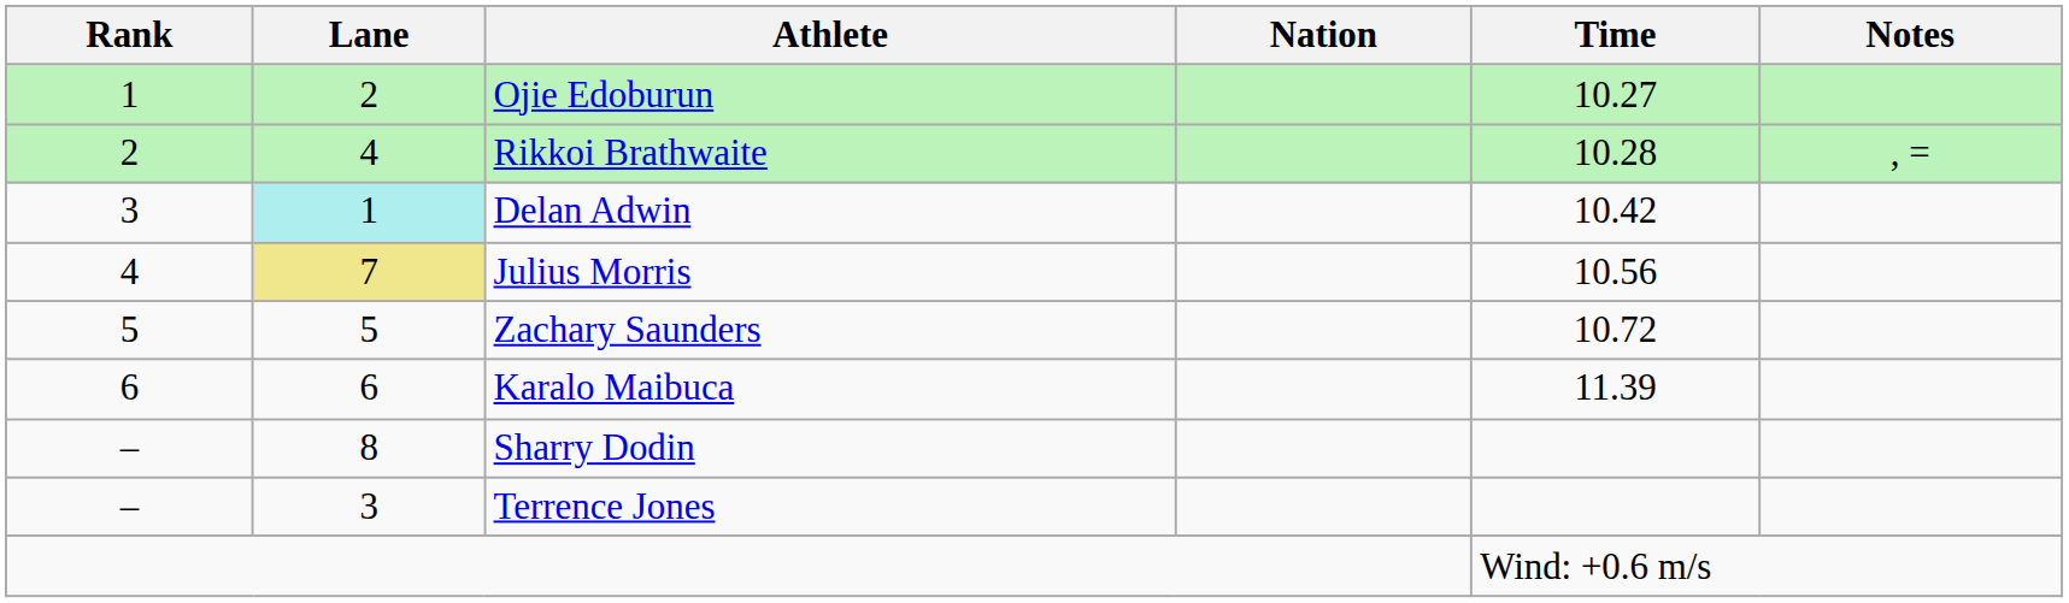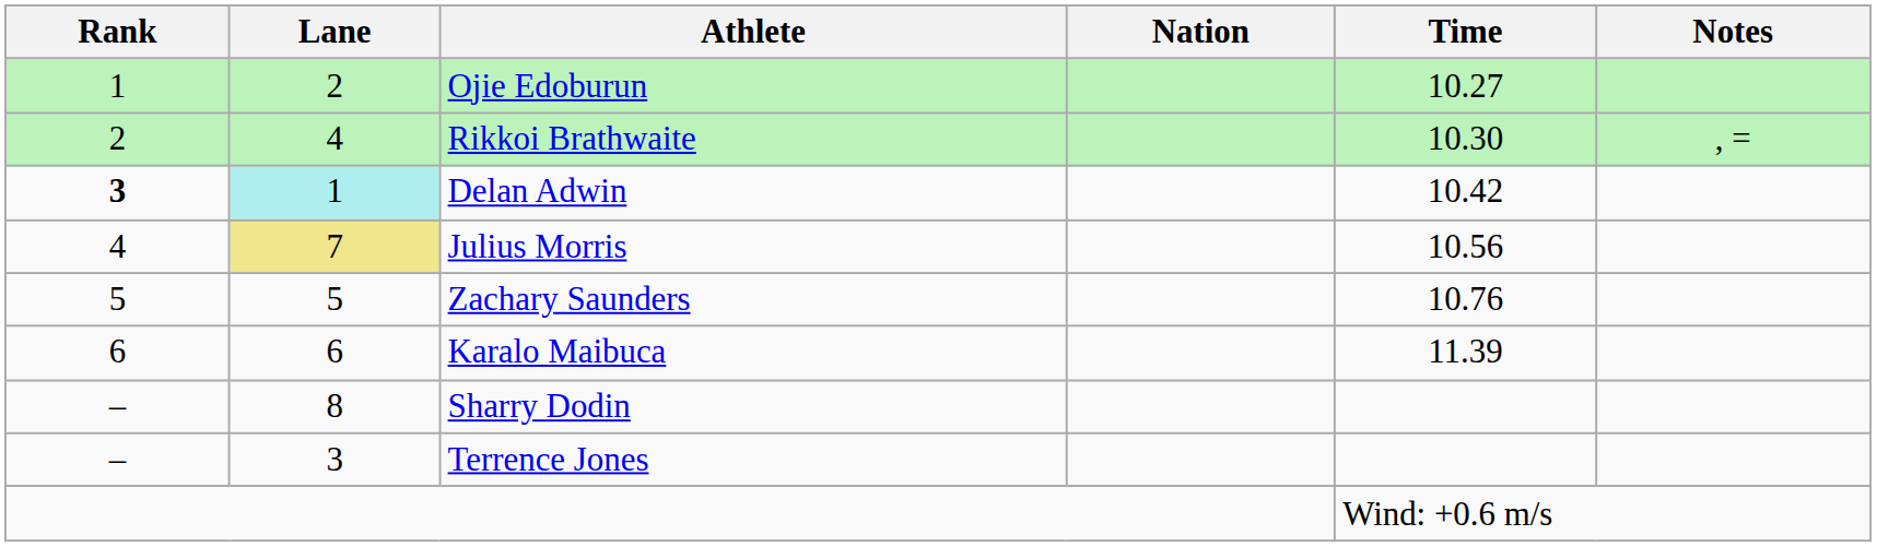Rikkoi Brathwaite | Time: 10.28 -> 10.30
Delan Adwin | Rank: normal -> bold
Zachary Saunders | Time: 10.72 -> 10.76
